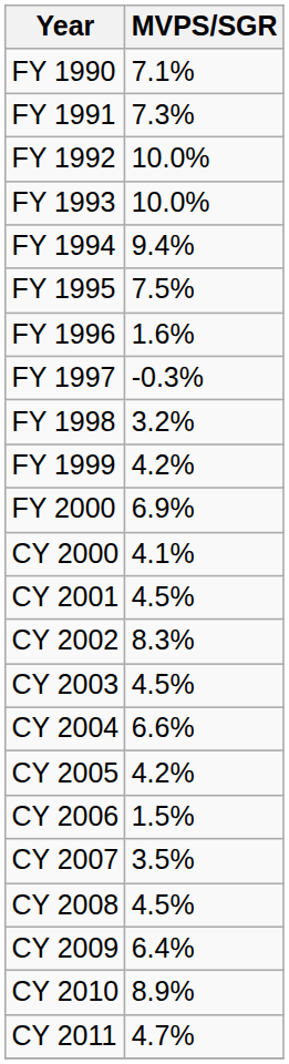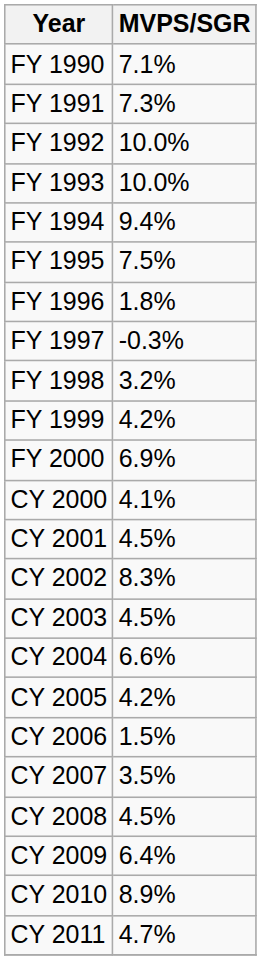FY 1996 | MVPS/SGR: 1.6% -> 1.8%
